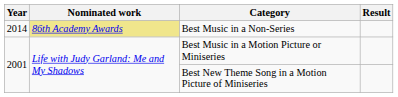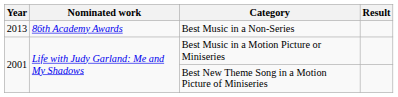Best Music in a Non-Series | Year: 2014 -> 2013
Best Music in a Non-Series | Nominated work: khaki background -> no background
